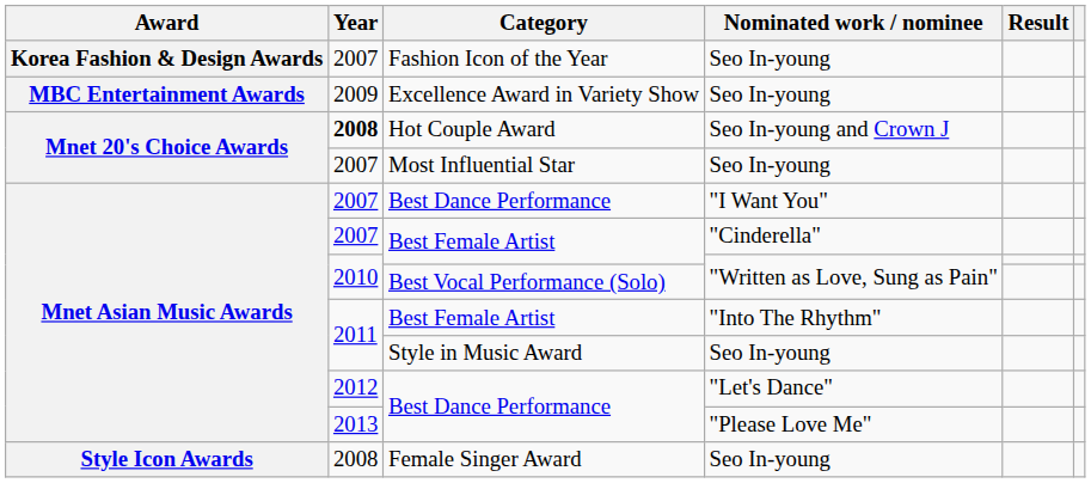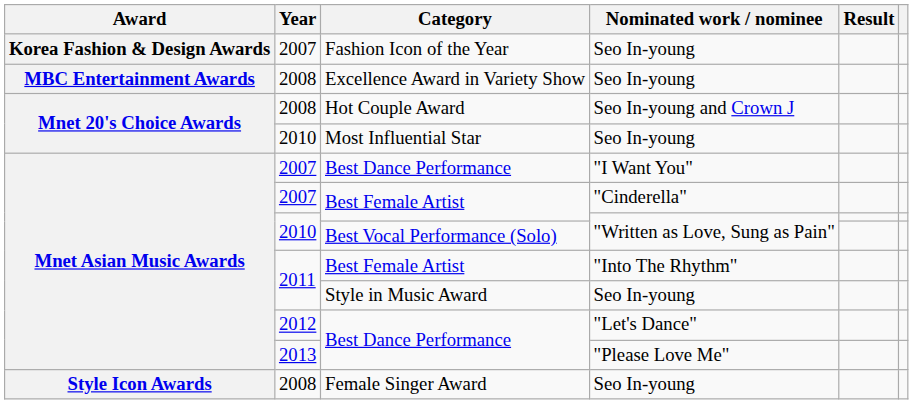Excellence Award in Variety Show | Year: 2009 -> 2008
Hot Couple Award | Year: bold -> normal
Most Influential Star | Year: 2007 -> 2010
